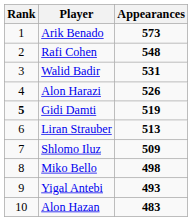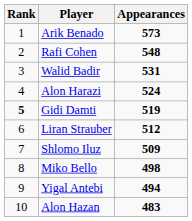Alon Harazi | Appearances: 526 -> 524
Liran Strauber | Appearances: 513 -> 512
Yigal Antebi | Appearances: 493 -> 494
